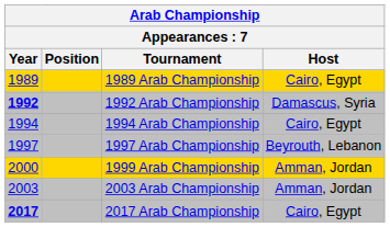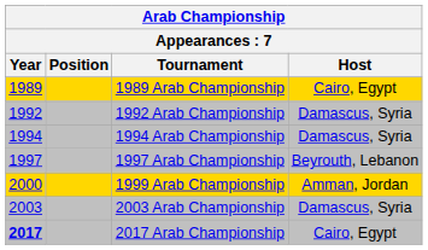1992 Arab Championship | Year: bold -> normal
1994 Arab Championship | Host: Cairo, Egypt -> Damascus, Syria
2003 Arab Championship | Host: Amman, Jordan -> Damascus, Syria
